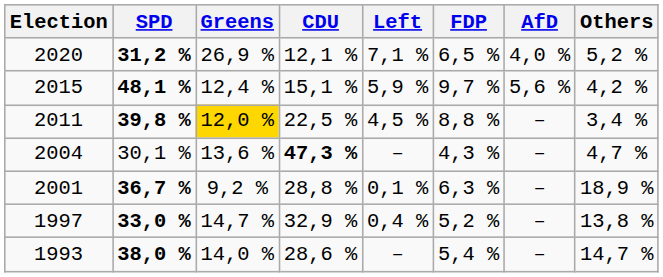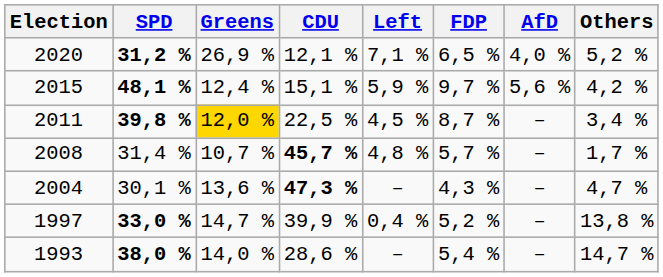2011 | FDP: 8,8 % -> 8,7 %
+ row: 2008 | 31,4 % | 10,7 % | 45,7 % | 4,8 % | 5,7 % | – | 1,7 %
- row: 2001 | 36,7 % | 9,2 % | 28,8 % | 0,1 % | 6,3 % | – | 18,9 %
1997 | CDU: 32,9 % -> 39,9 %
